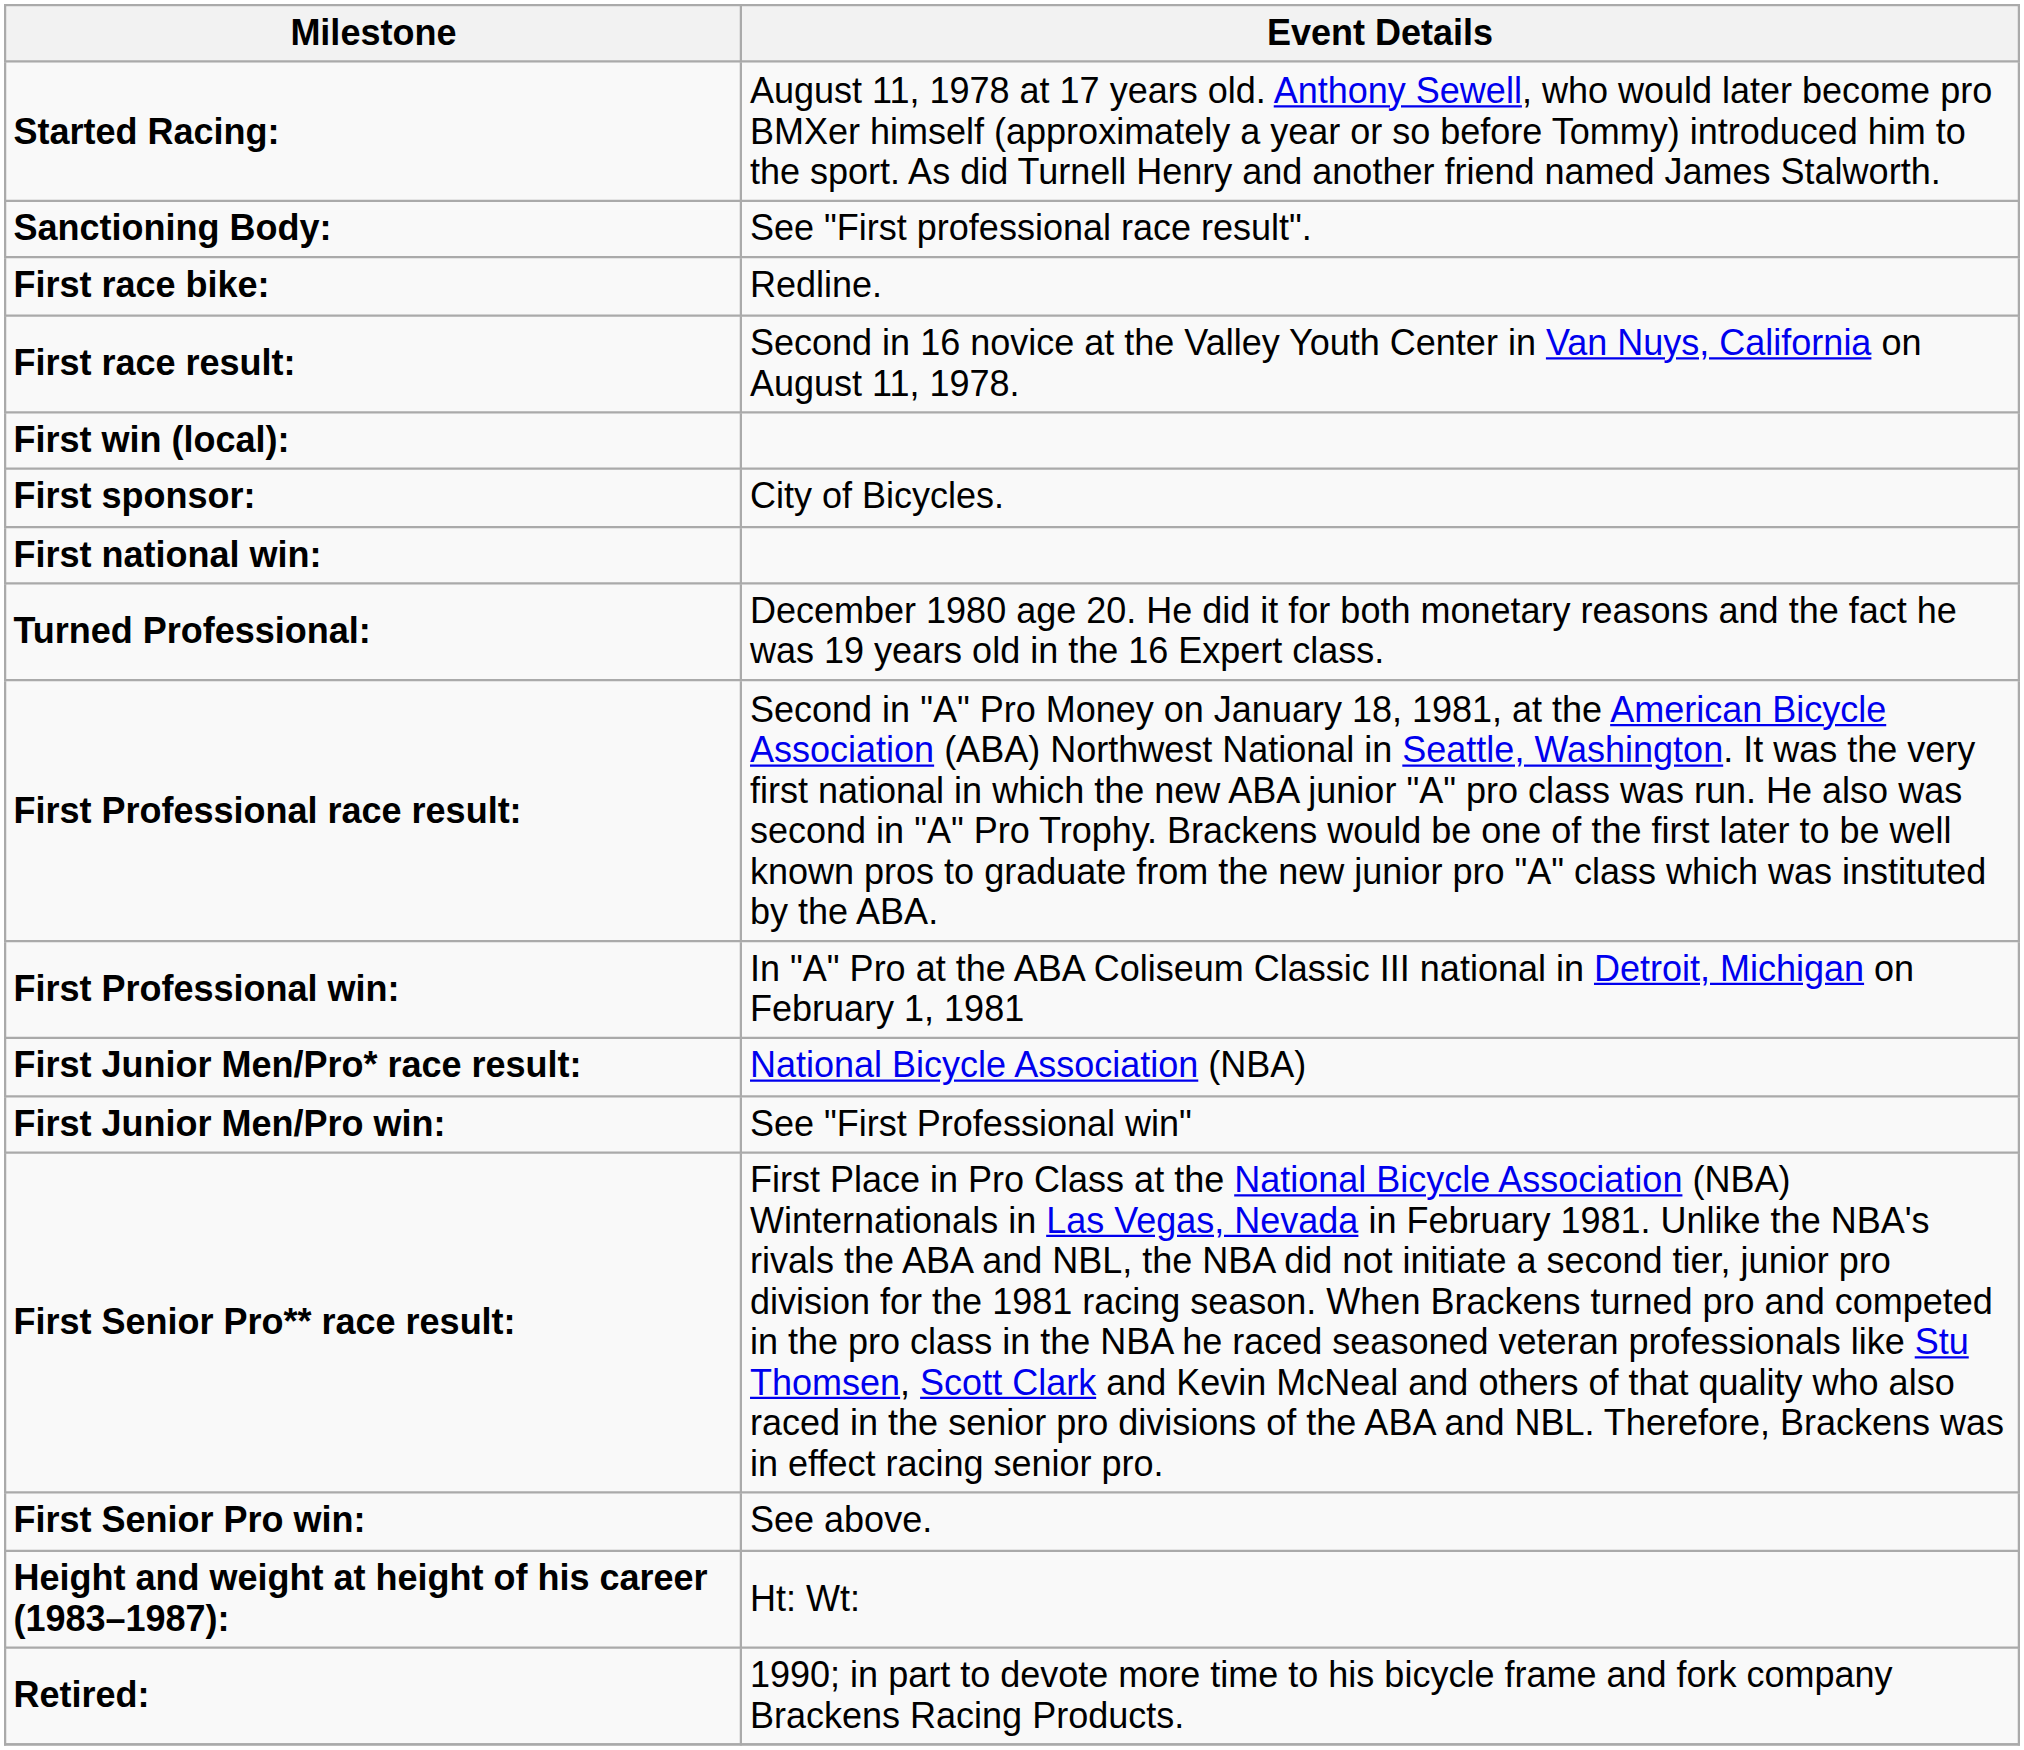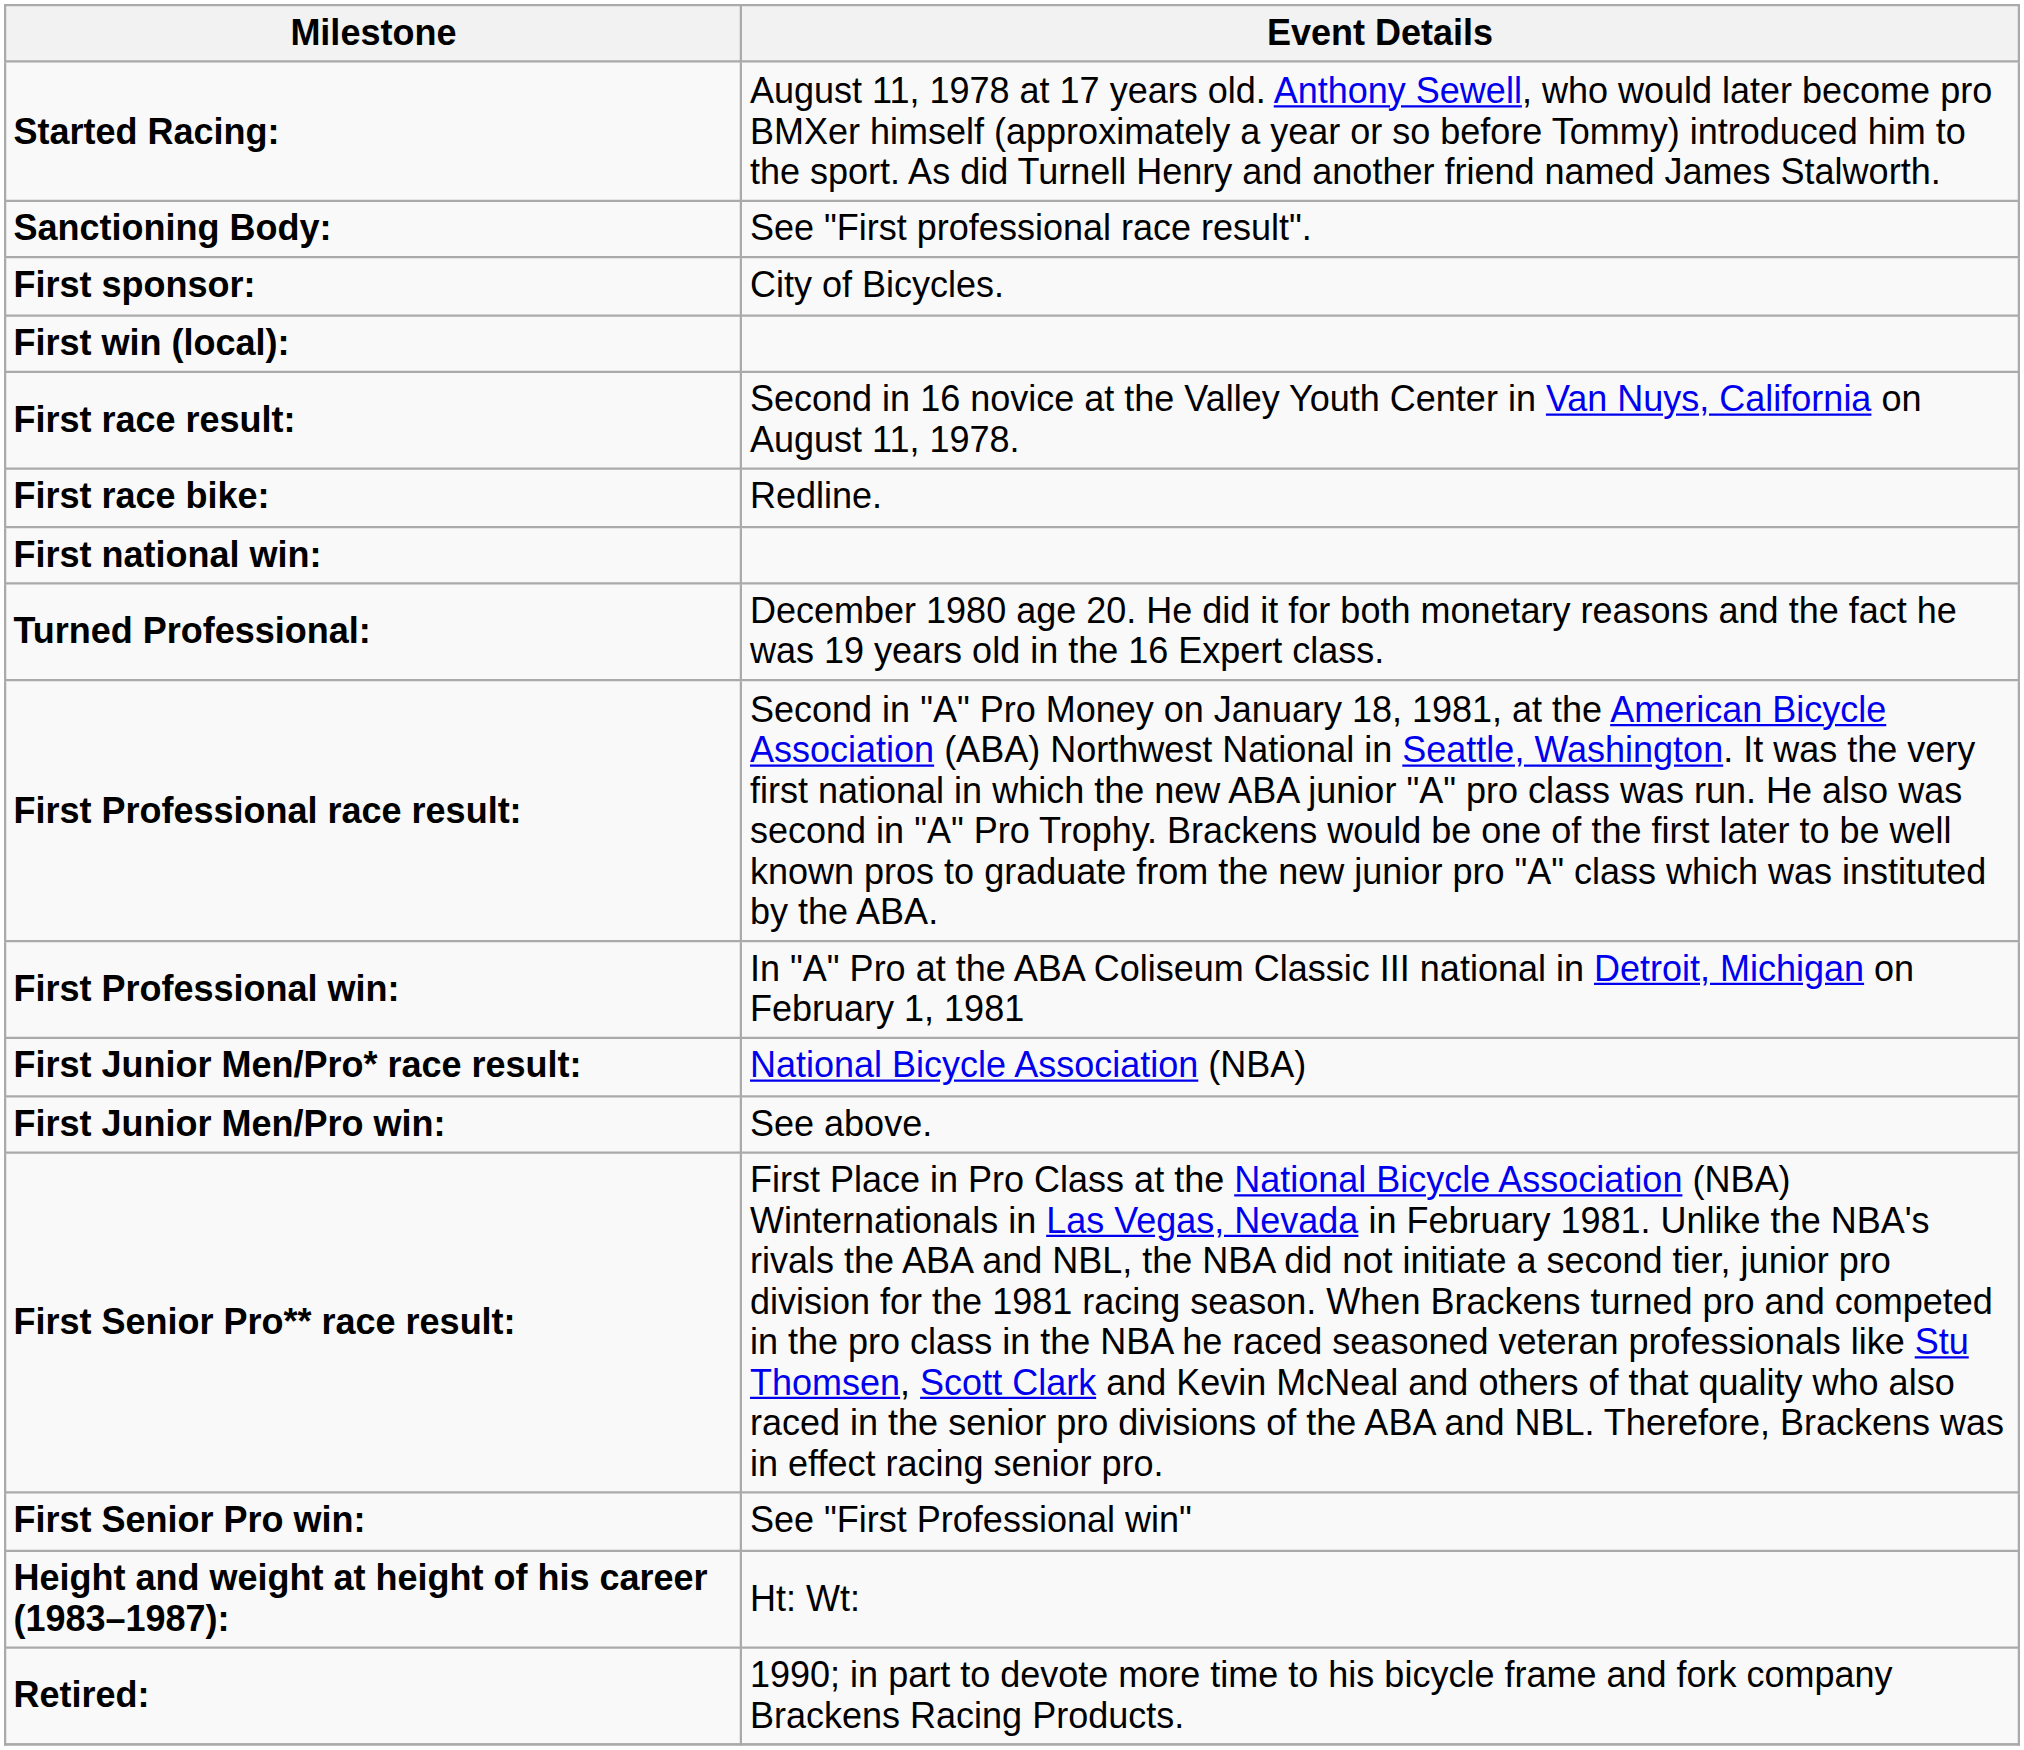rows swapped: First race bike: <-> First sponsor:
rows swapped: First race result: <-> First win (local):
First Junior Men/Pro win: | Event Details: See "First Professional win" -> See above.
First Senior Pro win: | Event Details: See above. -> See "First Professional win"
